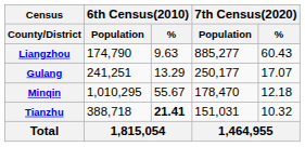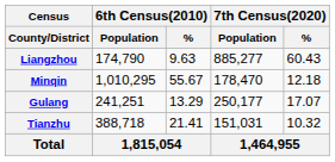rows swapped: Minqin <-> Gulang
Tianzhu | 6th Census(2010) / %: bold -> normal
